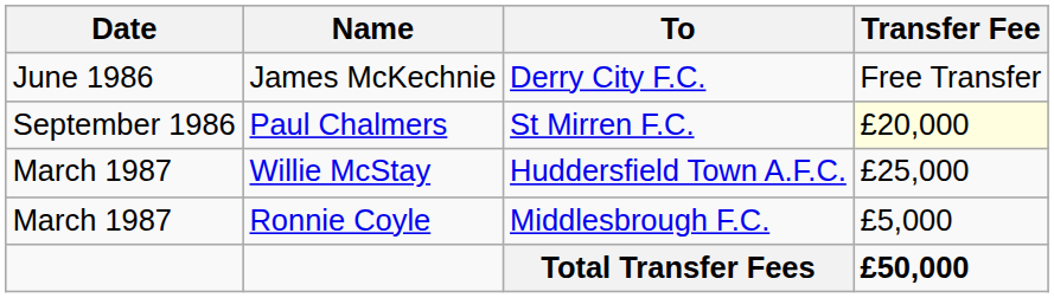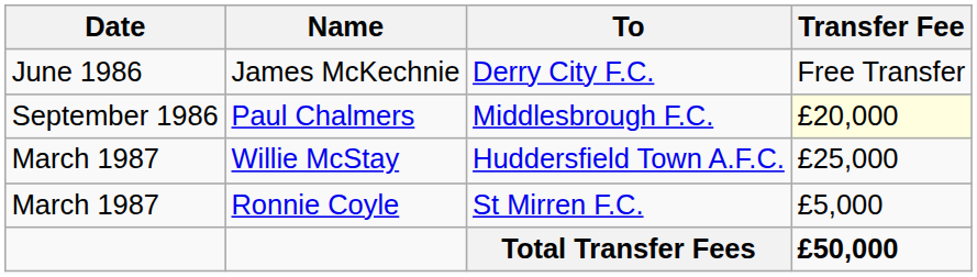Paul Chalmers | To: St Mirren F.C. -> Middlesbrough F.C.
Ronnie Coyle | To: Middlesbrough F.C. -> St Mirren F.C.
